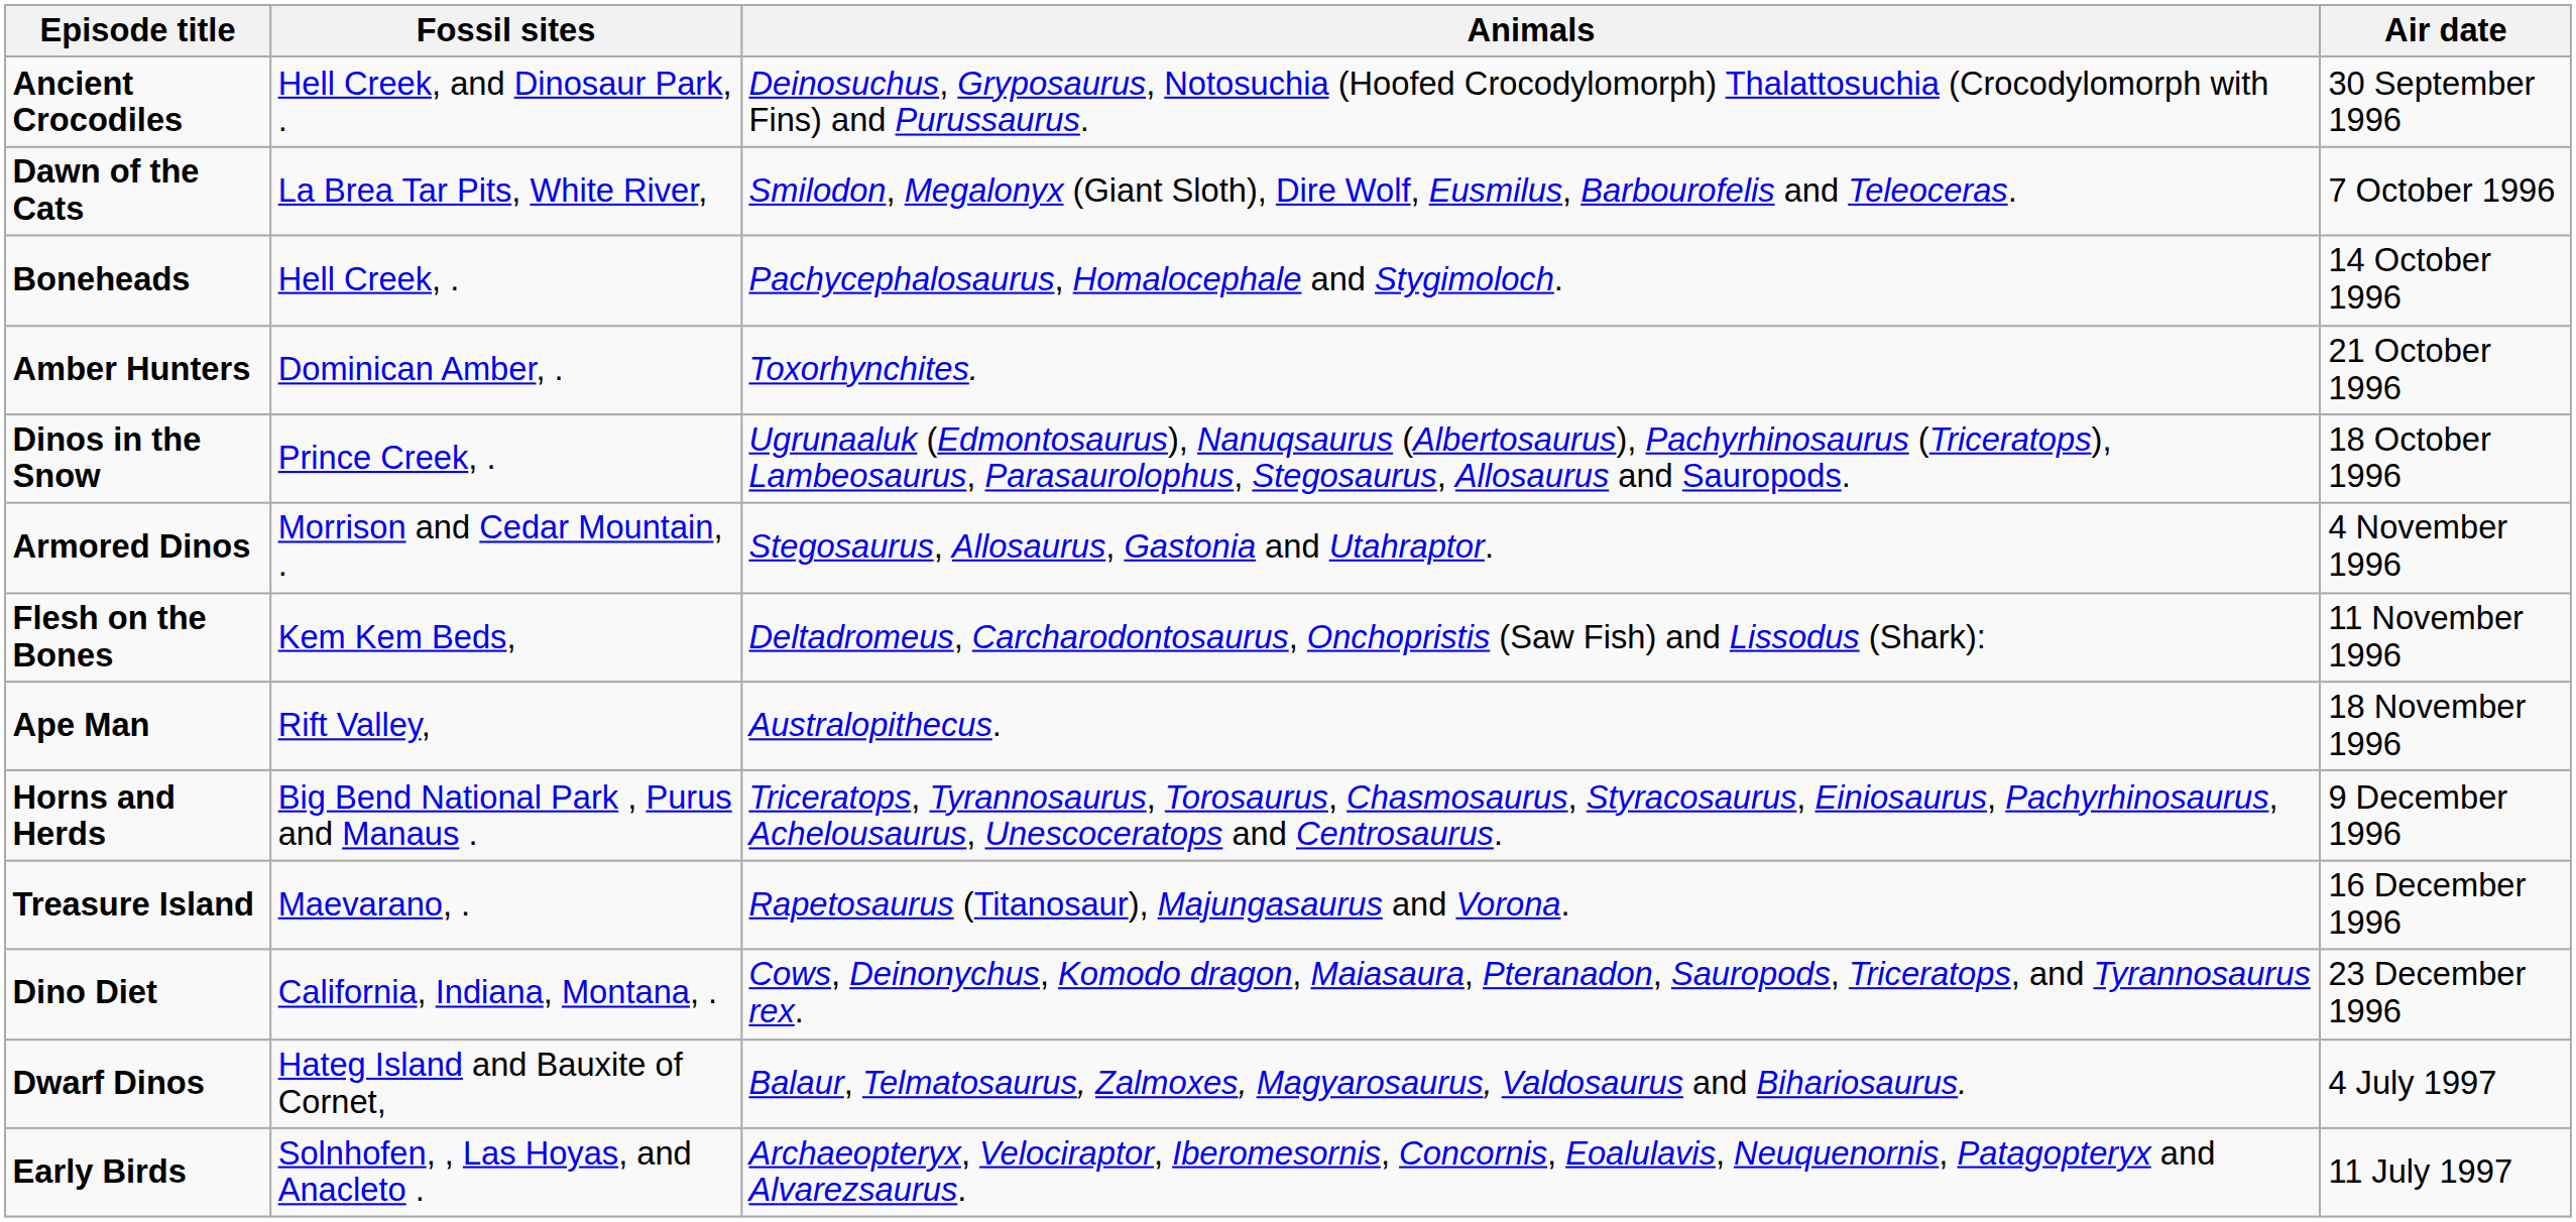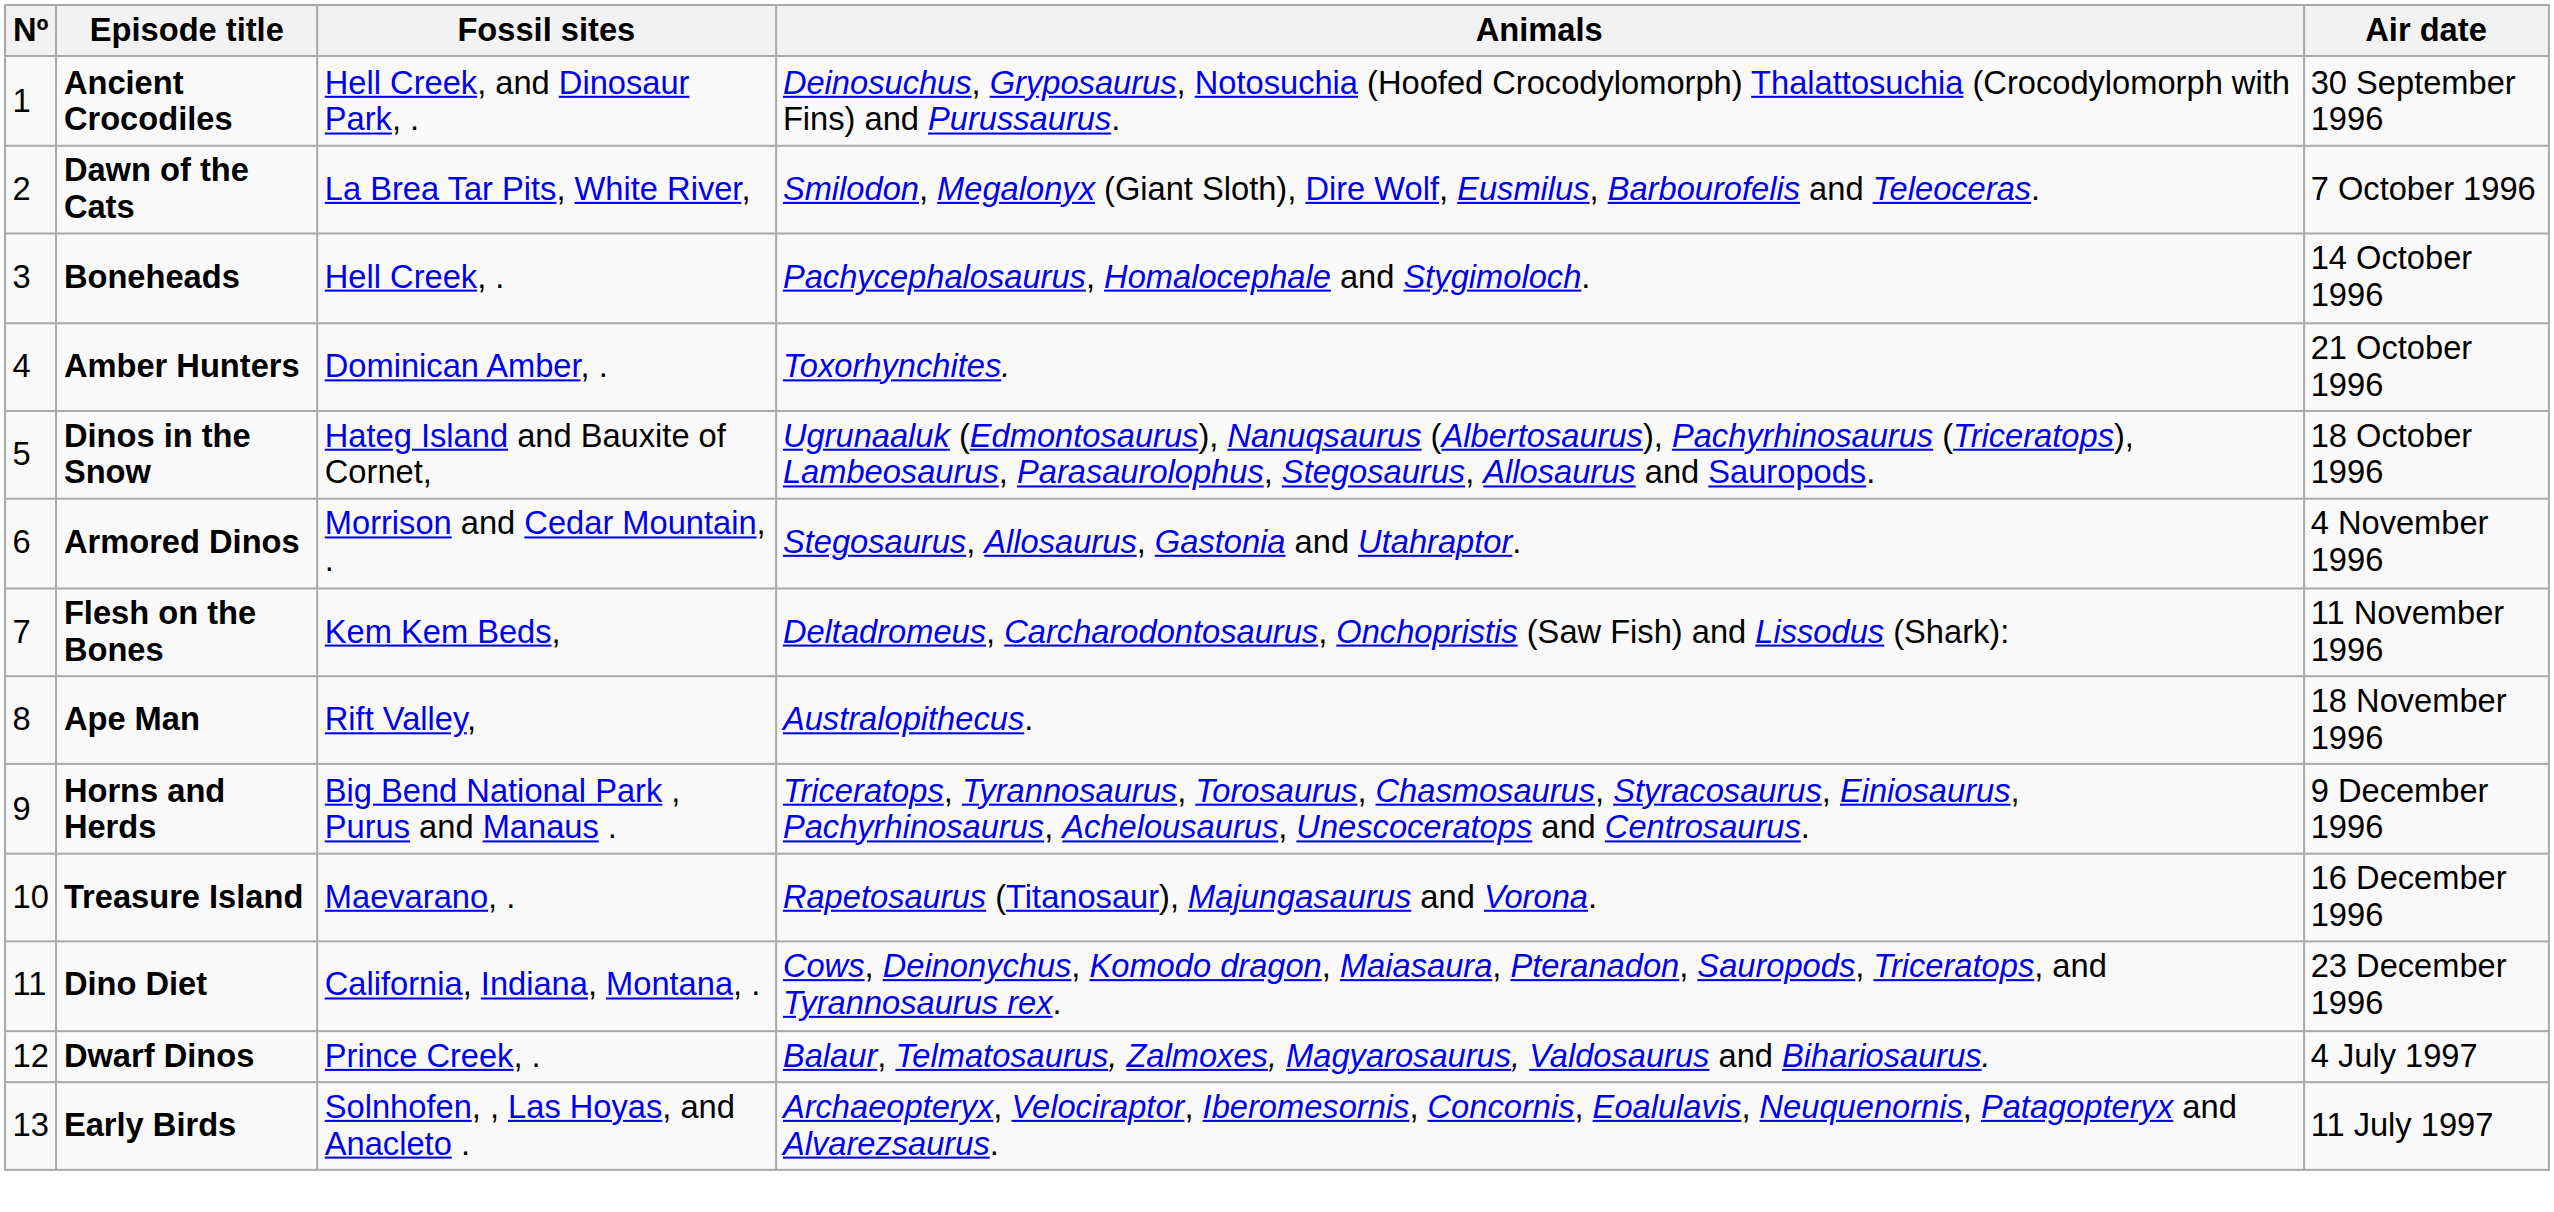+ column: Nº | 1 | 2 | 3 | 4 | 5 | 6 | 7 | 8 | 9 | 10 | 11 | 12 | 13
Dinos in the Snow | Fossil sites: Prince Creek, . -> Hateg Island and Bauxite of Cornet,
Dwarf Dinos | Fossil sites: Hateg Island and Bauxite of Cornet, -> Prince Creek, .
